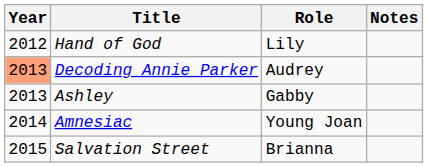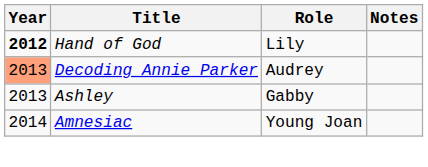Hand of God | Year: normal -> bold
- row: 2015 | Salvation Street | Brianna
